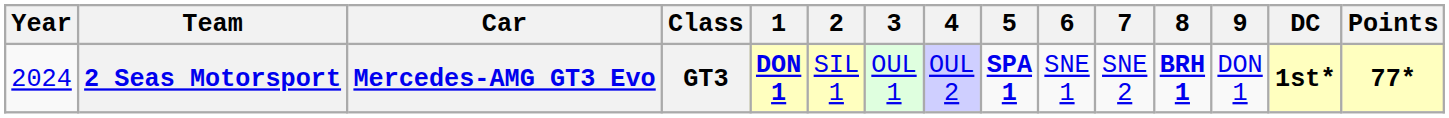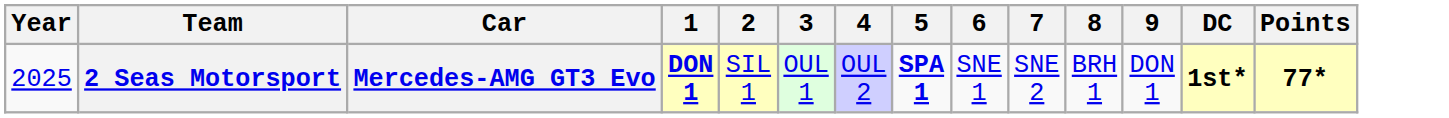- column: Class | GT3
2 Seas Motorsport | Year: 2024 -> 2025
2 Seas Motorsport | 8: bold -> normal
